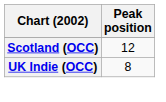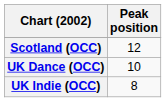+ row: UK Dance (OCC) | 10
